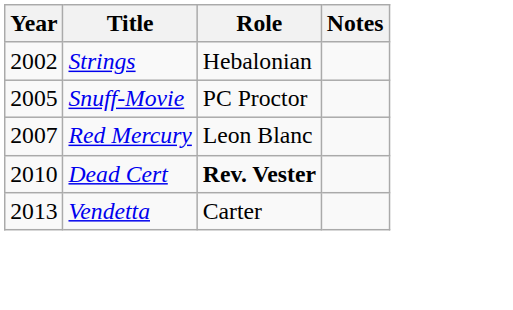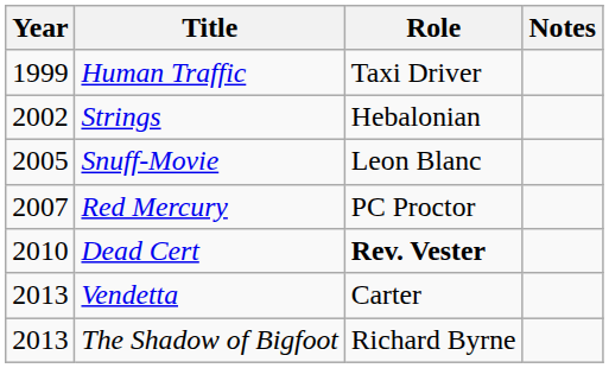+ row: 1999 | Human Traffic | Taxi Driver
Snuff-Movie | Role: PC Proctor -> Leon Blanc
Red Mercury | Role: Leon Blanc -> PC Proctor
+ row: 2013 | The Shadow of Bigfoot | Richard Byrne
